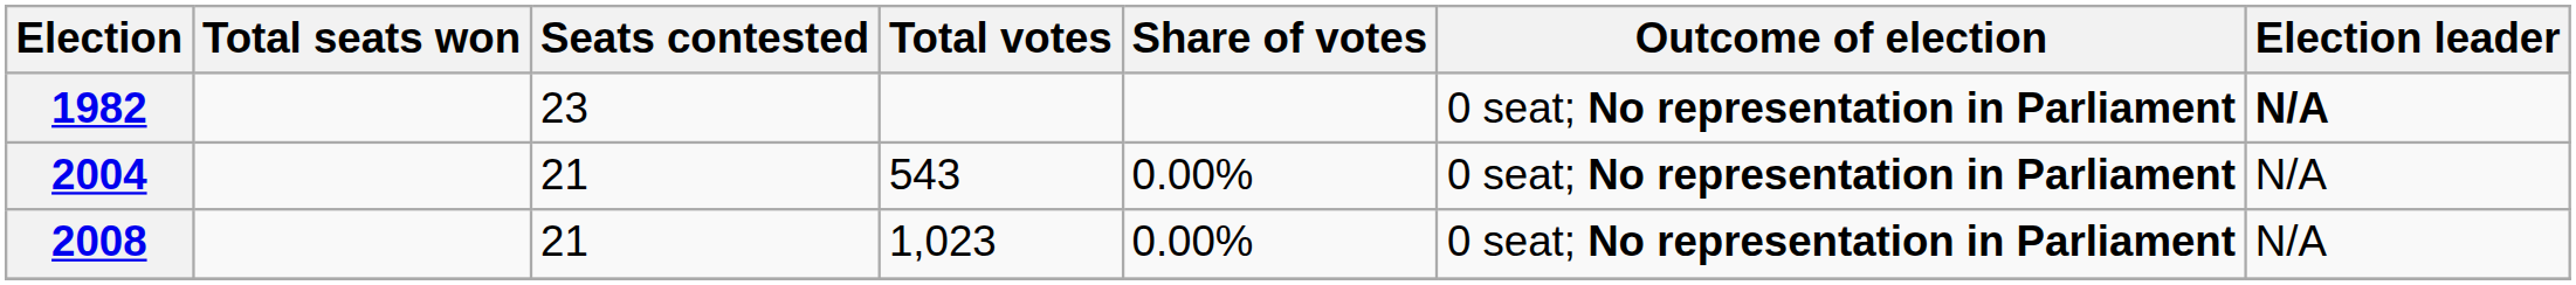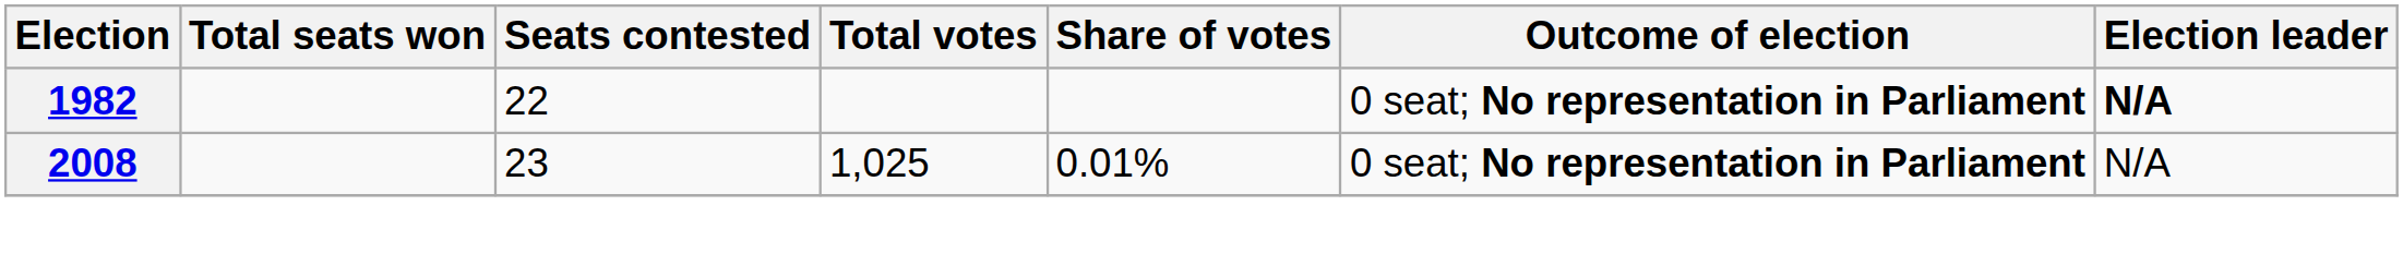1982 | Seats contested: 23 -> 22
- row: 2004 | 21 | 543 | 0.00% | 0 seat; No representation in Parliament | N/A
2008 | Seats contested: 21 -> 23
2008 | Total votes: 1,023 -> 1,025
2008 | Share of votes: 0.00% -> 0.01%
